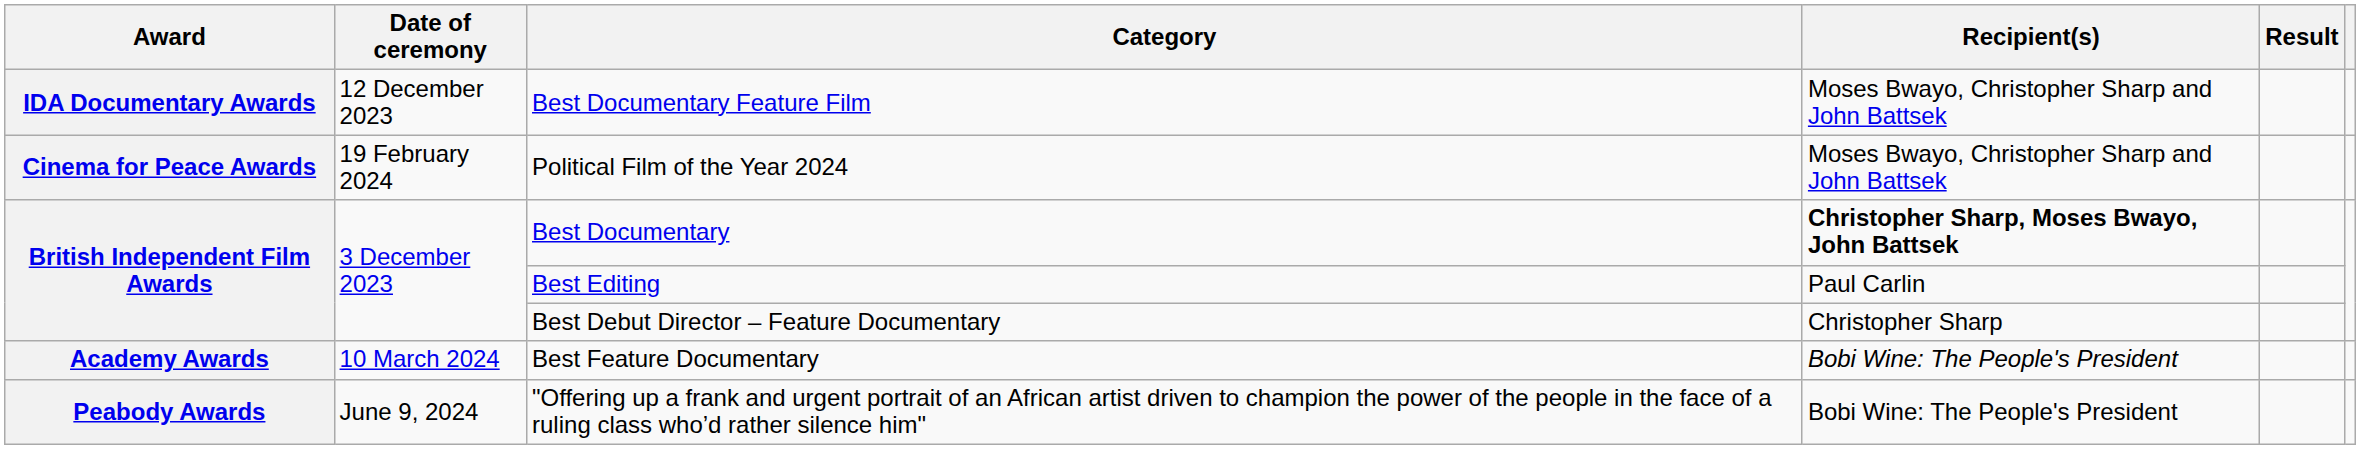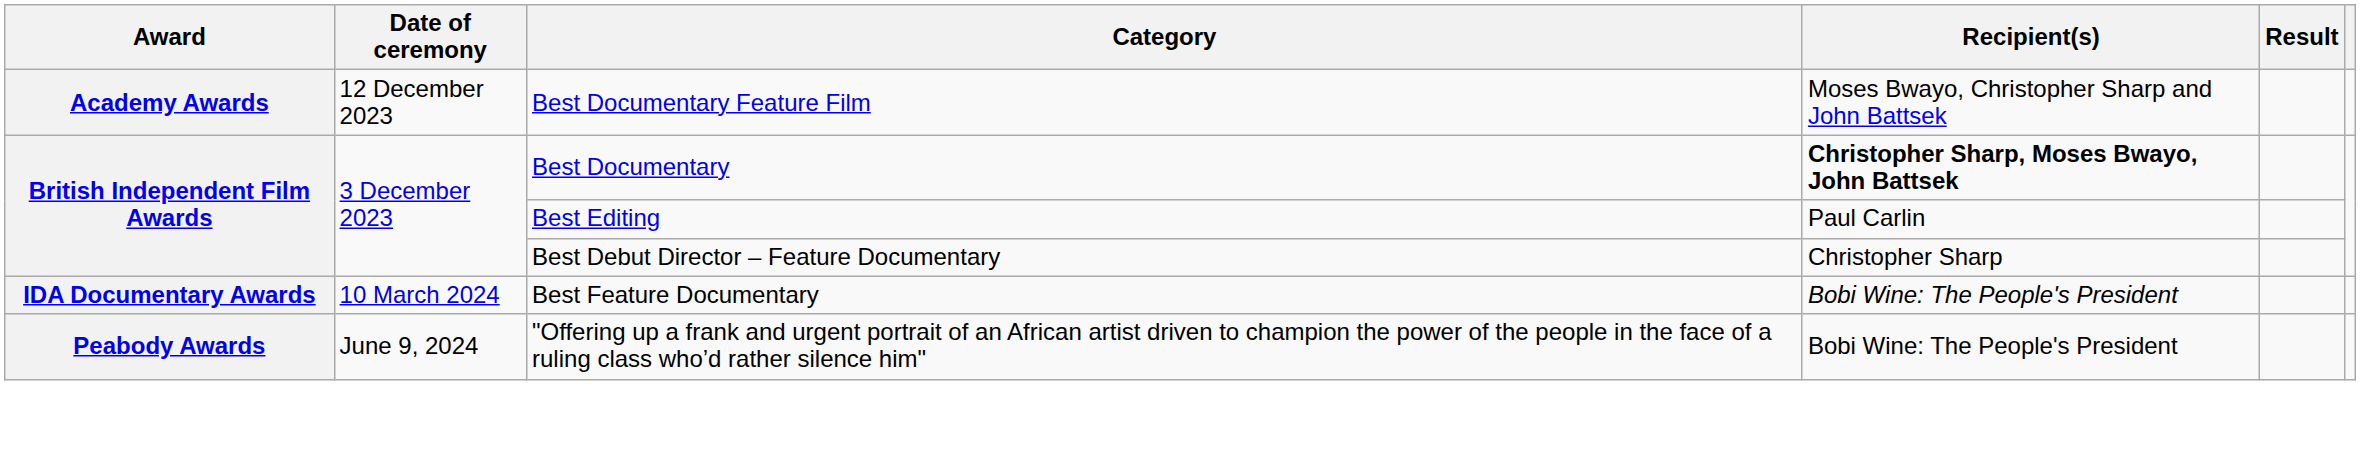Best Documentary Feature Film | Award: IDA Documentary Awards -> Academy Awards
- row: Cinema for Peace Awards | 19 February 2024 | Political Film of the Year 2024 | Moses Bwayo, Christopher Sharp and John Battsek
Best Feature Documentary | Award: Academy Awards -> IDA Documentary Awards
